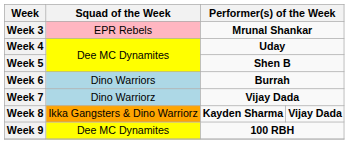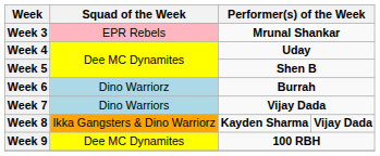Week 6 | Squad of the Week: Dino Warriors -> Dino Warriorz
Week 7 | Squad of the Week: Dino Warriorz -> Dino Warriors
